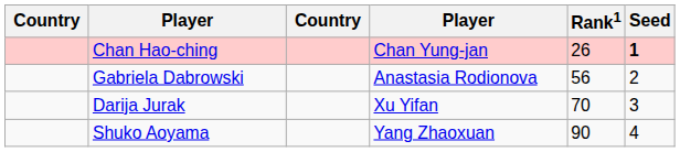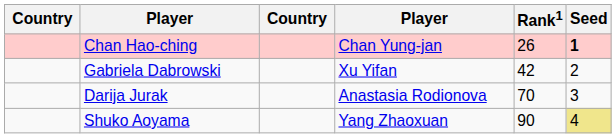Gabriela Dabrowski | column 4: Anastasia Rodionova -> Xu Yifan
Gabriela Dabrowski | Rank1: 56 -> 42
Darija Jurak | column 4: Xu Yifan -> Anastasia Rodionova
Shuko Aoyama | Seed: no background -> khaki background
